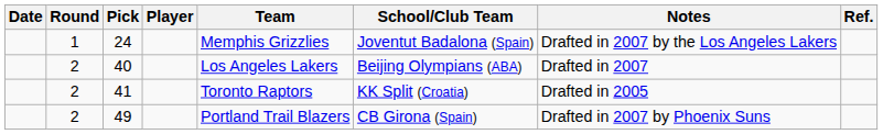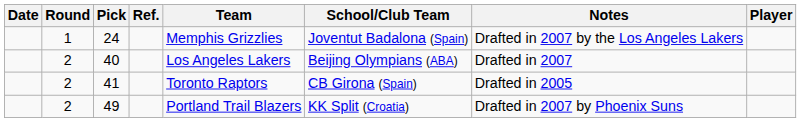columns swapped: Player <-> Ref.
41 | School/Club Team: KK Split (Croatia) -> CB Girona (Spain)
49 | School/Club Team: CB Girona (Spain) -> KK Split (Croatia)
